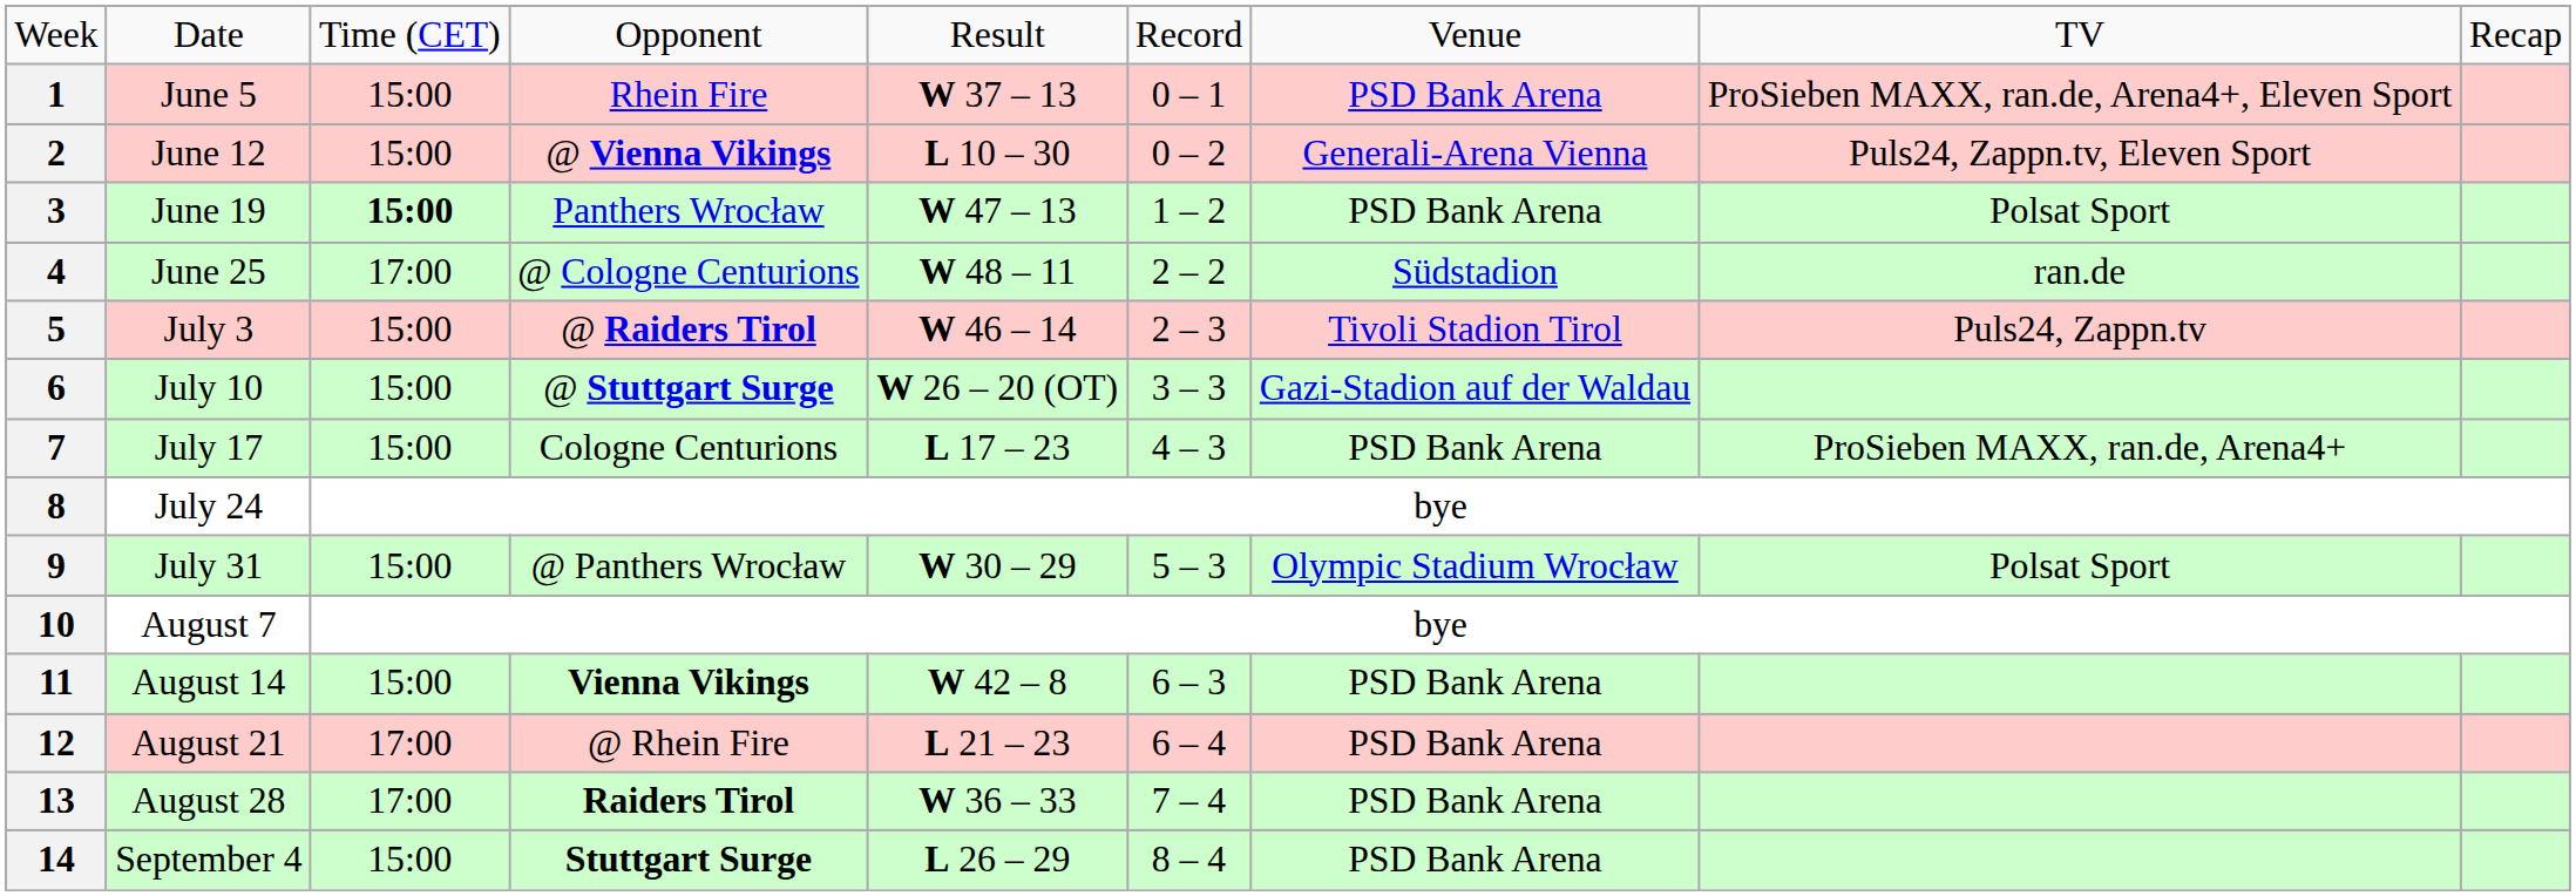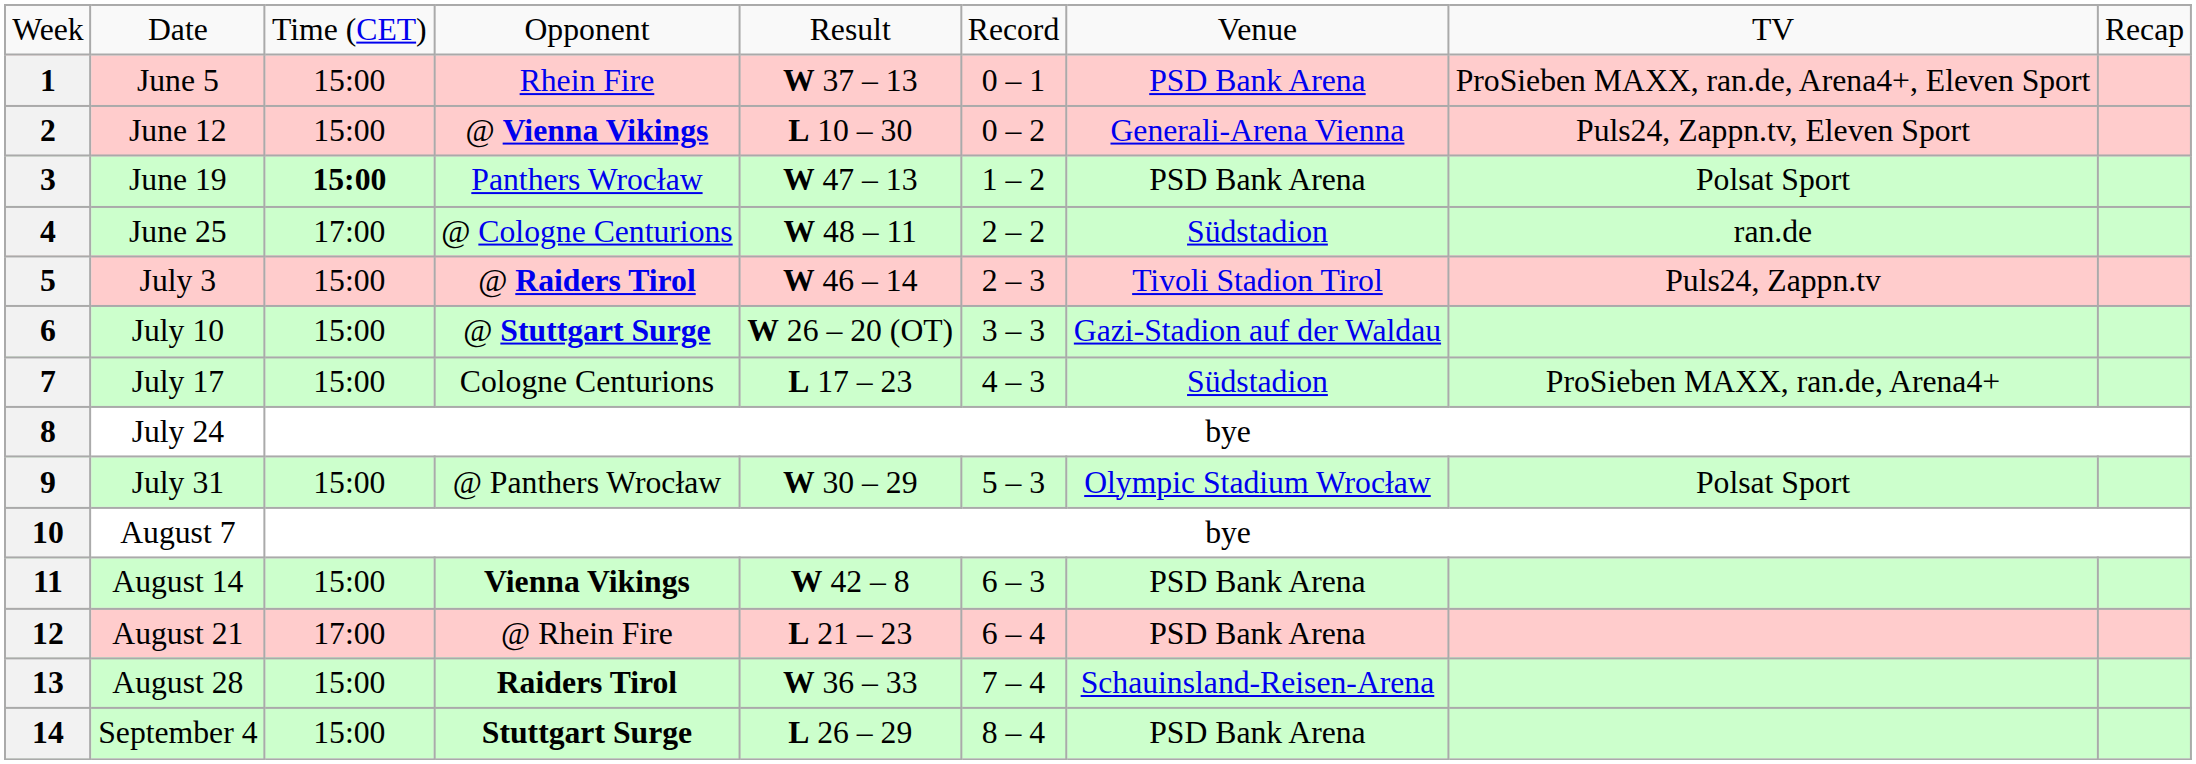7 | column 7: PSD Bank Arena -> Südstadion
13 | column 3: 17:00 -> 15:00
13 | column 7: PSD Bank Arena -> Schauinsland-Reisen-Arena
